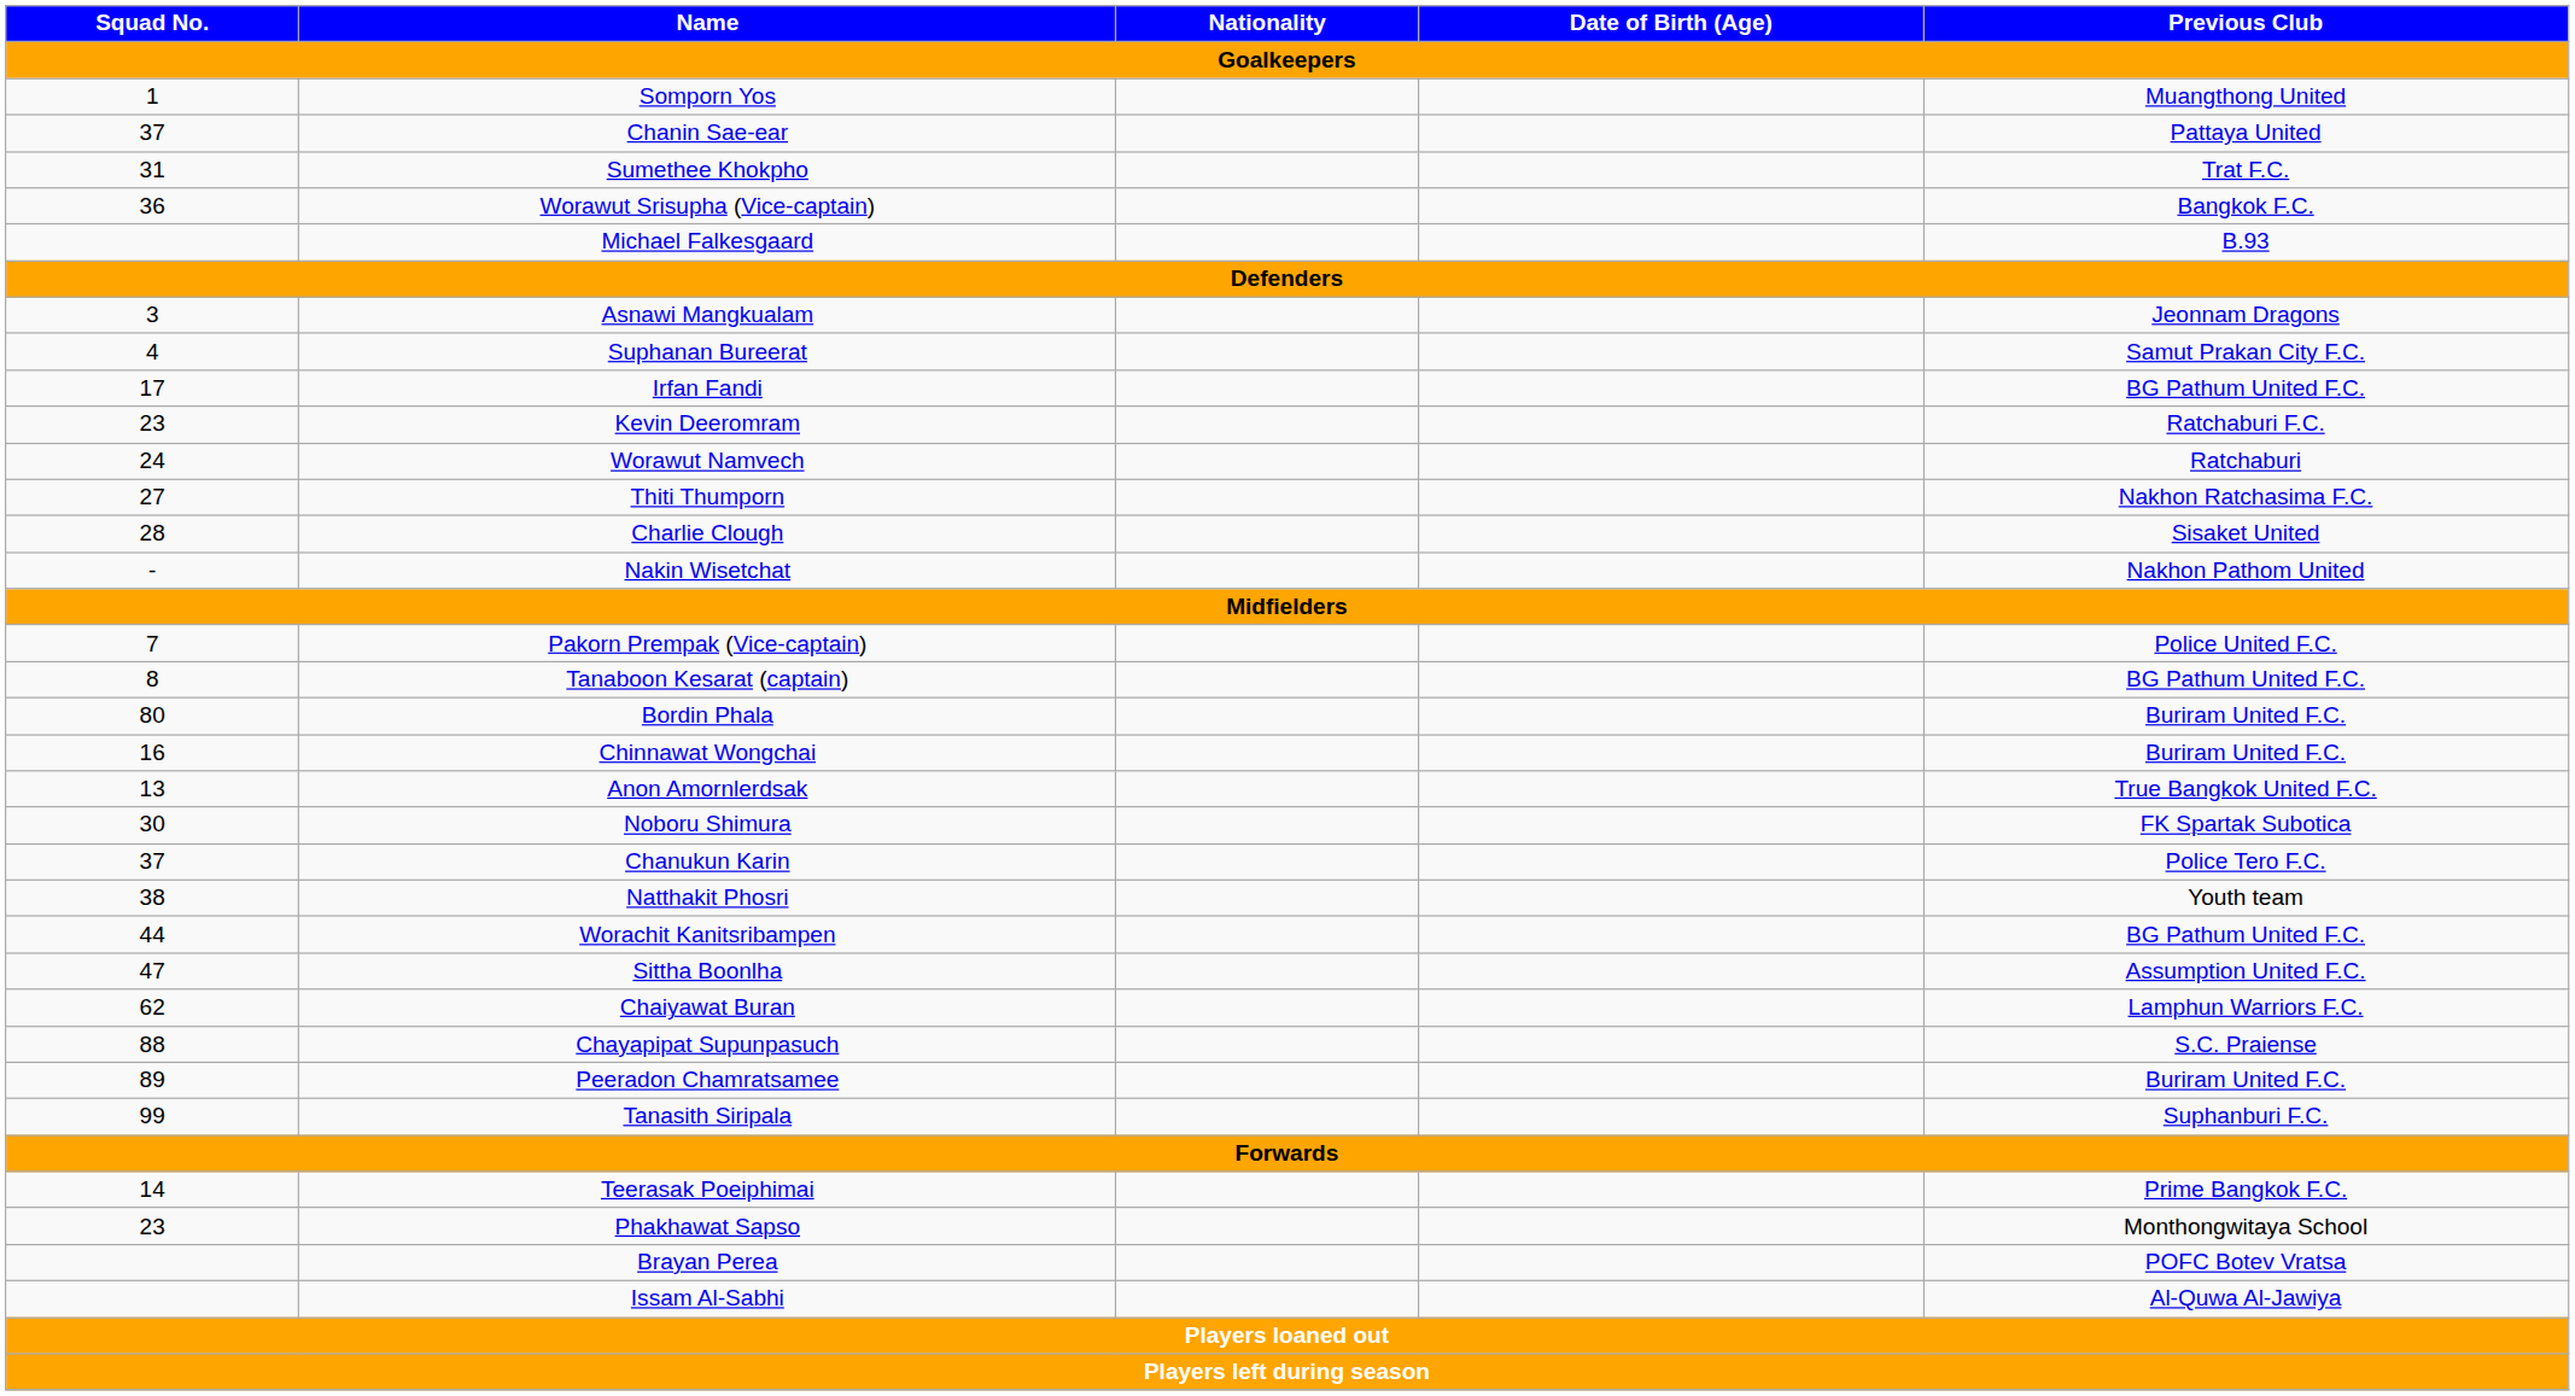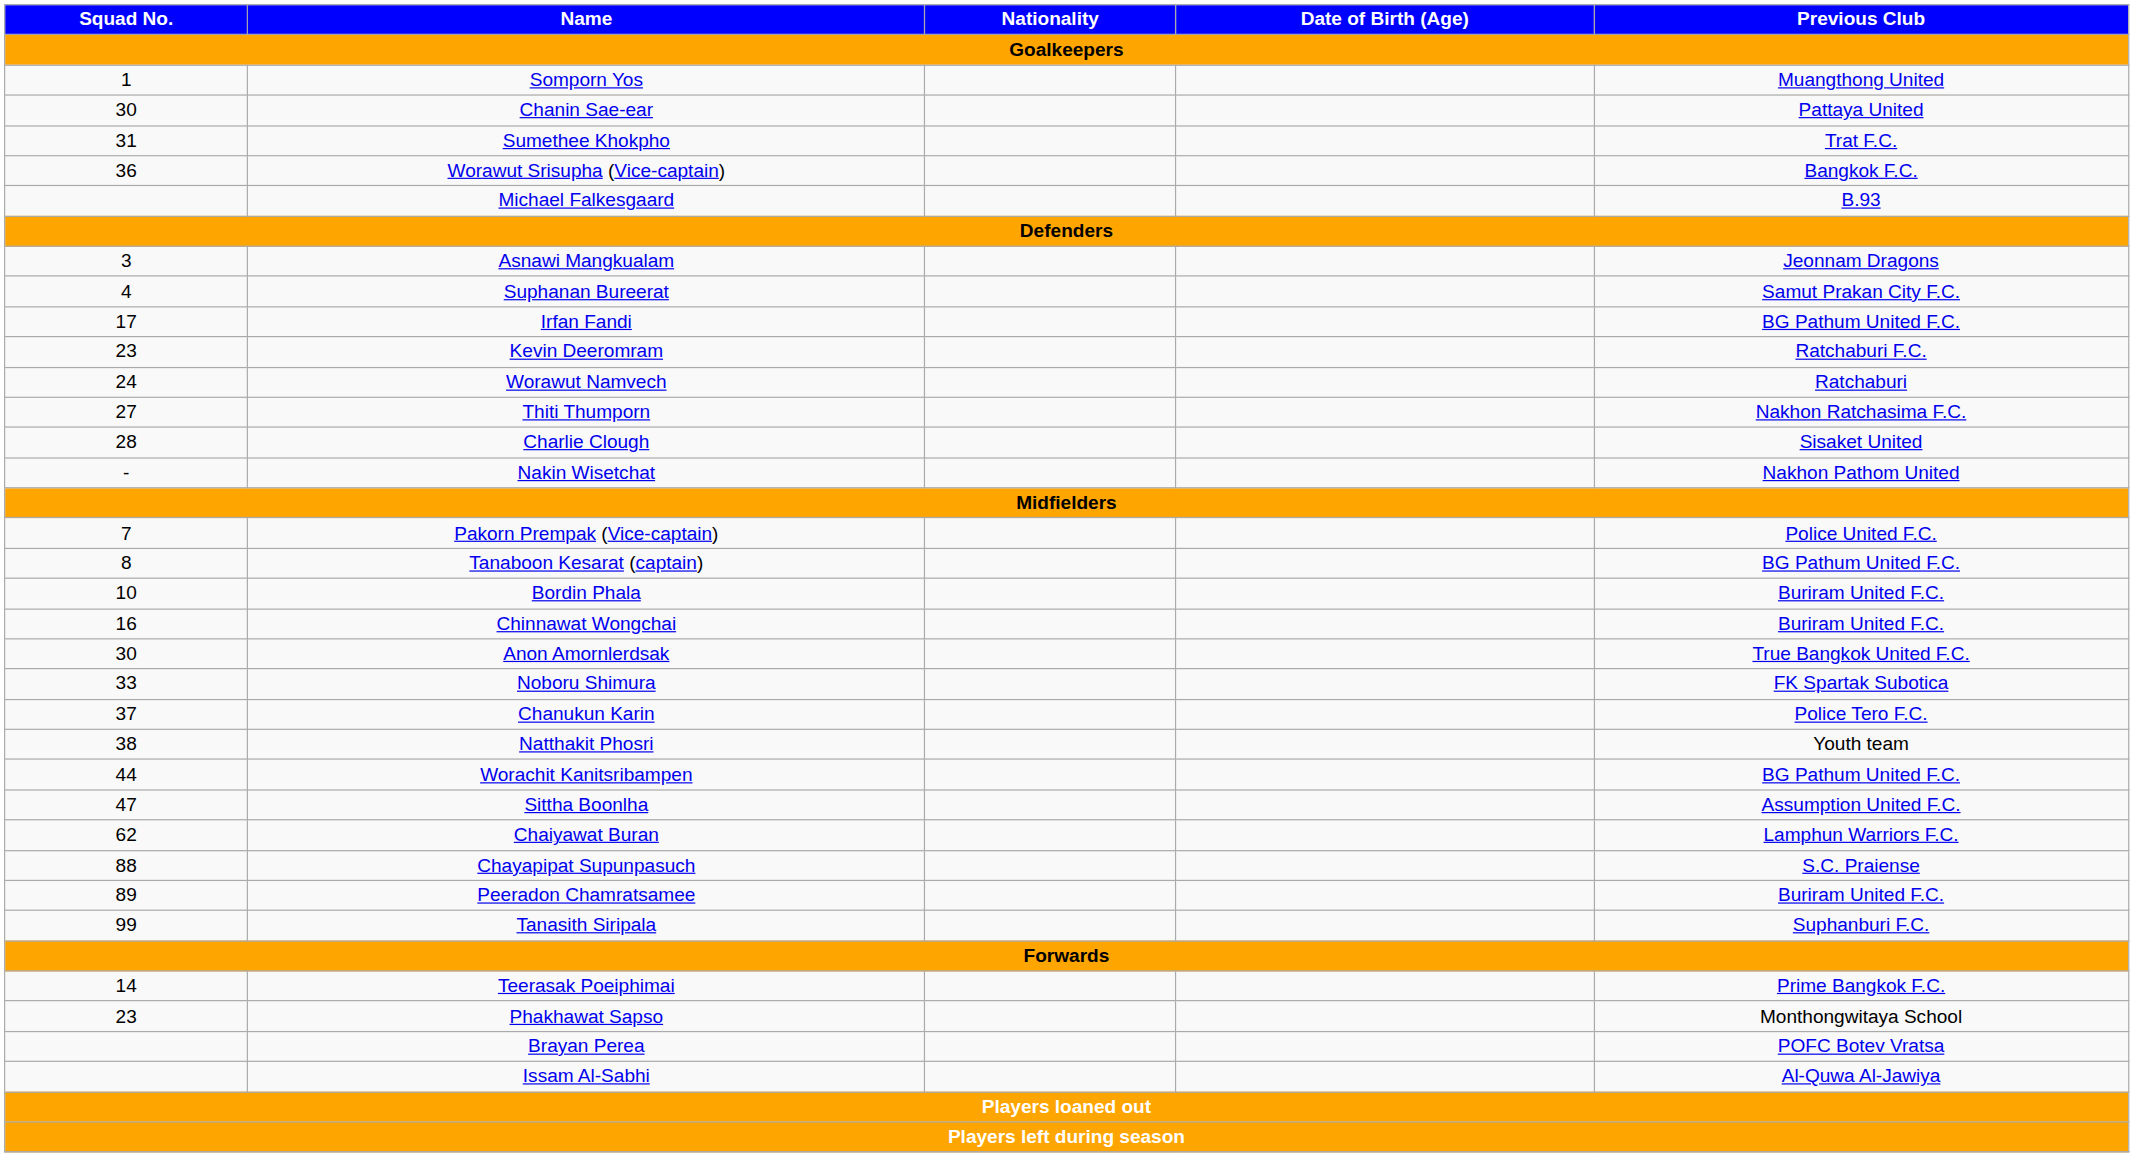Chanin Sae-ear | Squad No.: 37 -> 30
Bordin Phala | Squad No.: 80 -> 10
Anon Amornlerdsak | Squad No.: 13 -> 30
Noboru Shimura | Squad No.: 30 -> 33
